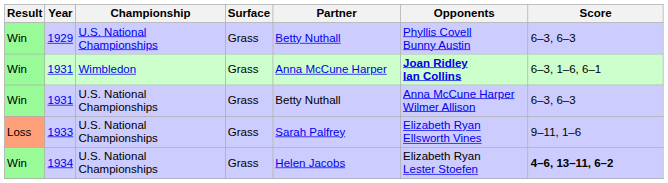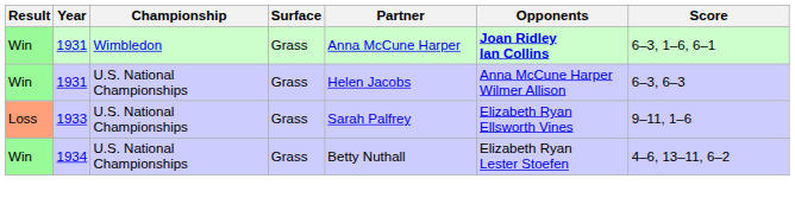- row: Win | 1929 | U.S. National Championships | Grass | Betty Nuthall | Phyllis Covell Bunny Austin | 6–3, 6–3
1931 / U.S. National Championships | Partner: Betty Nuthall -> Helen Jacobs
1934 | Partner: Helen Jacobs -> Betty Nuthall
1934 | Score: bold -> normal
